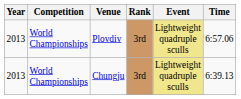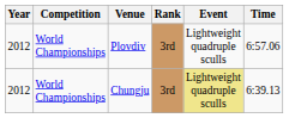Plovdiv | Year: 2013 -> 2012
Plovdiv | Event: khaki background -> no background
Chungju | Year: 2013 -> 2012
